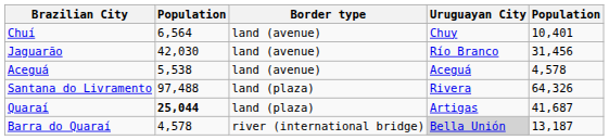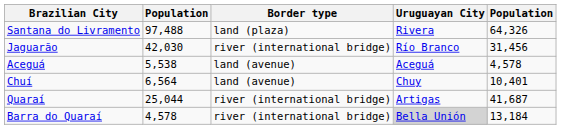rows swapped: Chuí <-> Santana do Livramento
Jaguarão | Border type: land (avenue) -> river (international bridge)
Quaraí | column 2: bold -> normal
Quaraí | Border type: land (plaza) -> river (international bridge)
Barra do Quaraí | column 5: 13,187 -> 13,184
